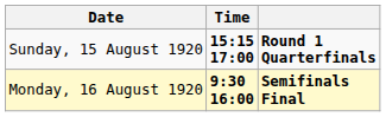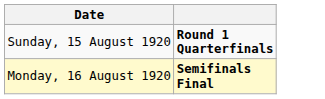- column: Time | 15:15 17:00 | 9:30 16:00
